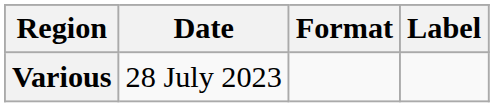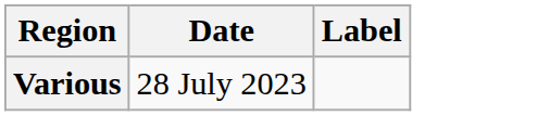- column: Format
